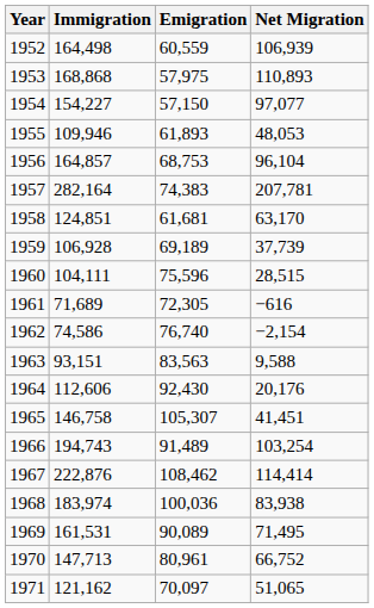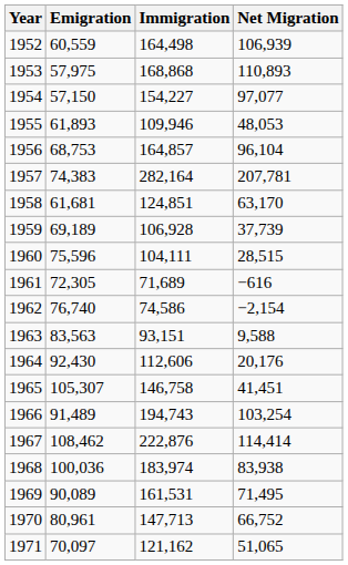columns swapped: Immigration <-> Emigration
